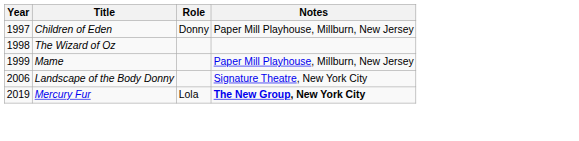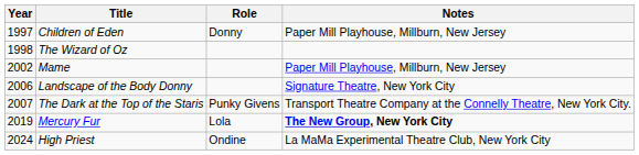Mame | Year: 1999 -> 2002
+ row: 2007 | The Dark at the Top of the Staris | Punky Givens | Transport Theatre Company at the Connelly Theatre, New York City.
+ row: 2024 | High Priest | Ondine | La MaMa Experimental Theatre Club, New York City
